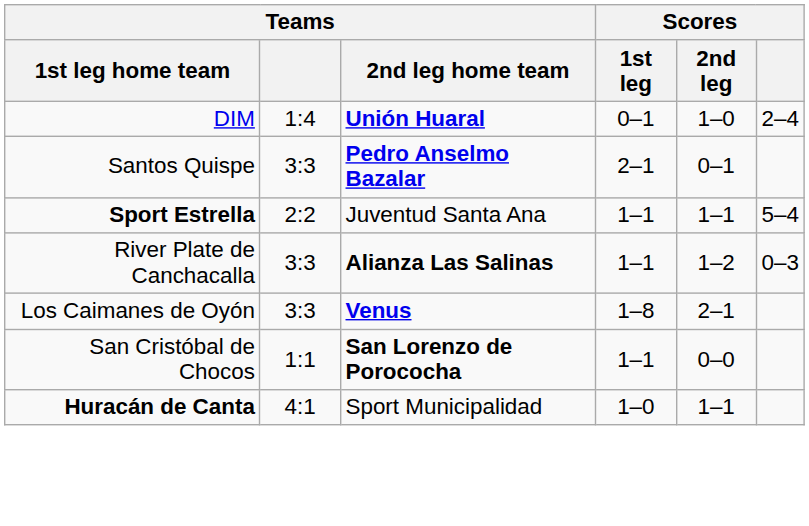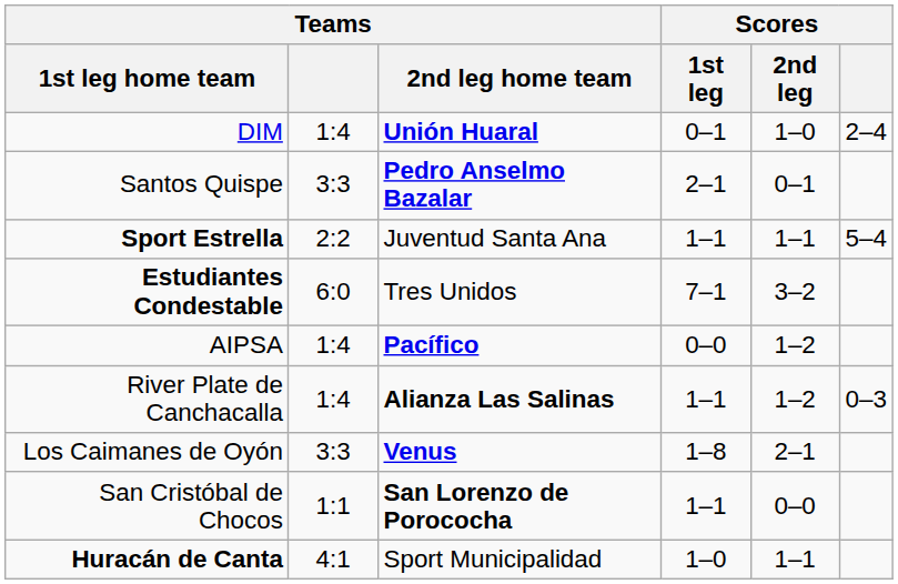+ row: Estudiantes Condestable | 6:0 | Tres Unidos | 7–1 | 3–2
+ row: AIPSA | 1:4 | Pacífico | 0–0 | 1–2
River Plate de Canchacalla | Teams: 3:3 -> 1:4
